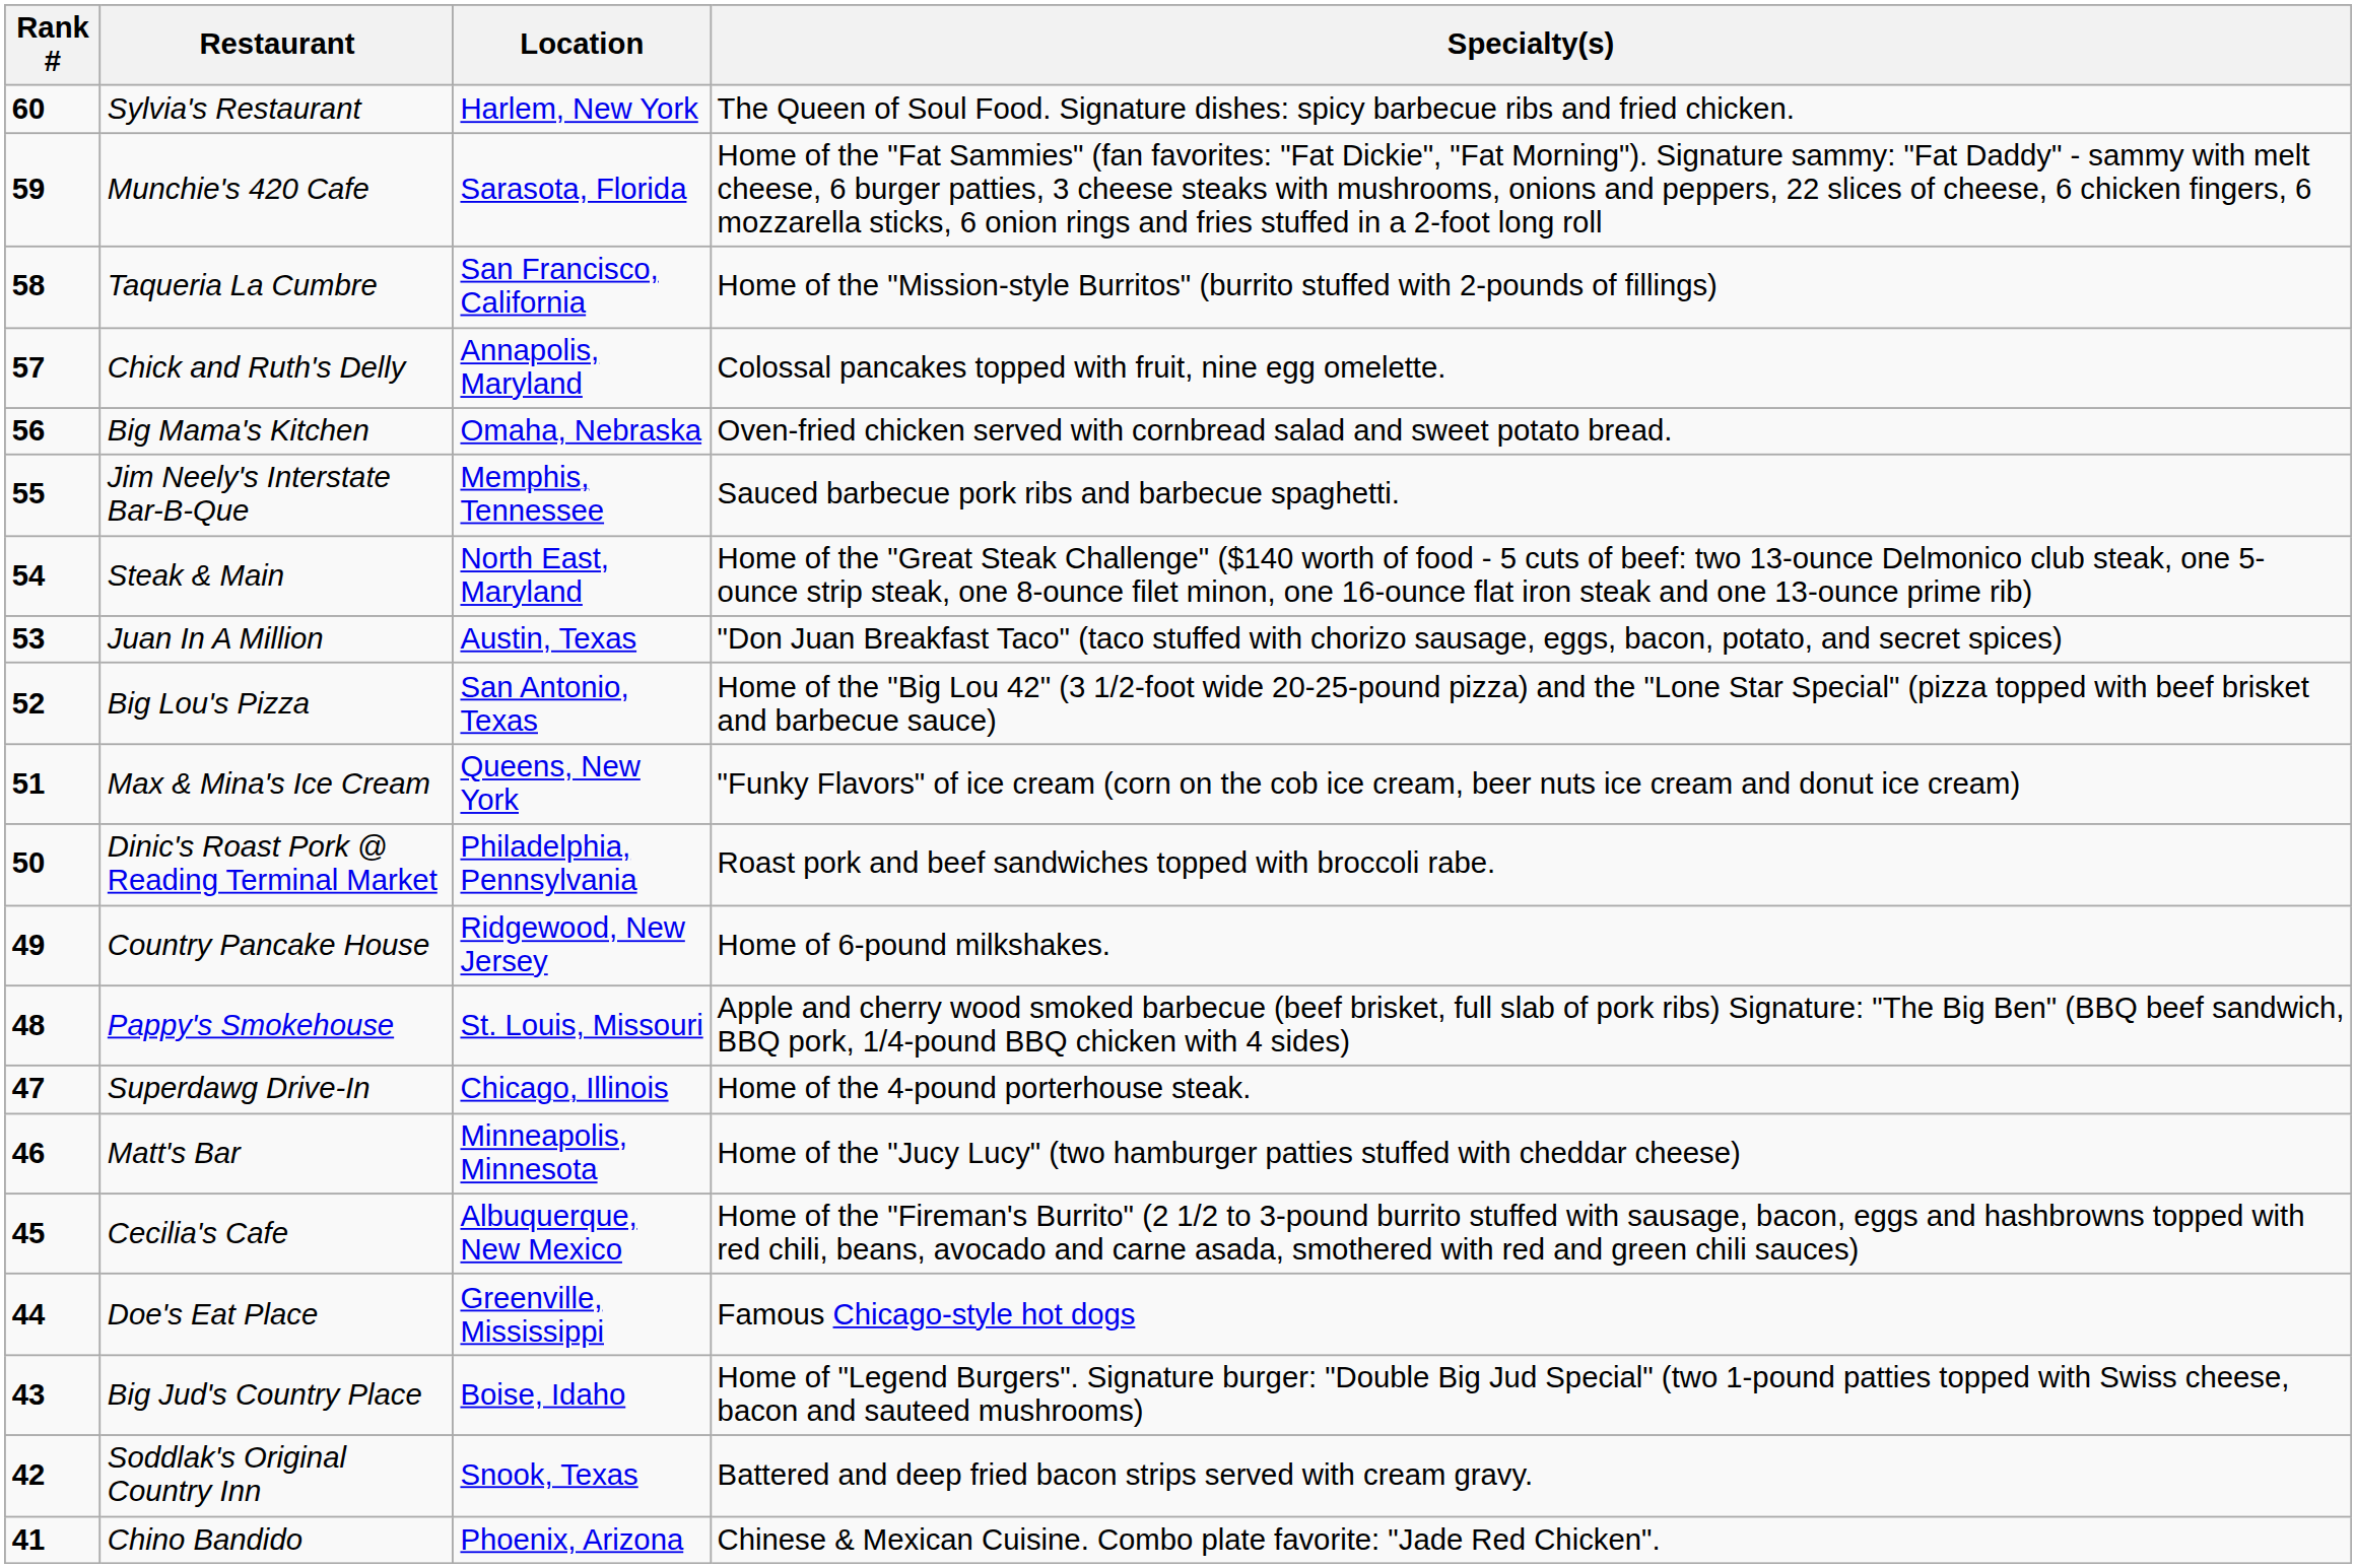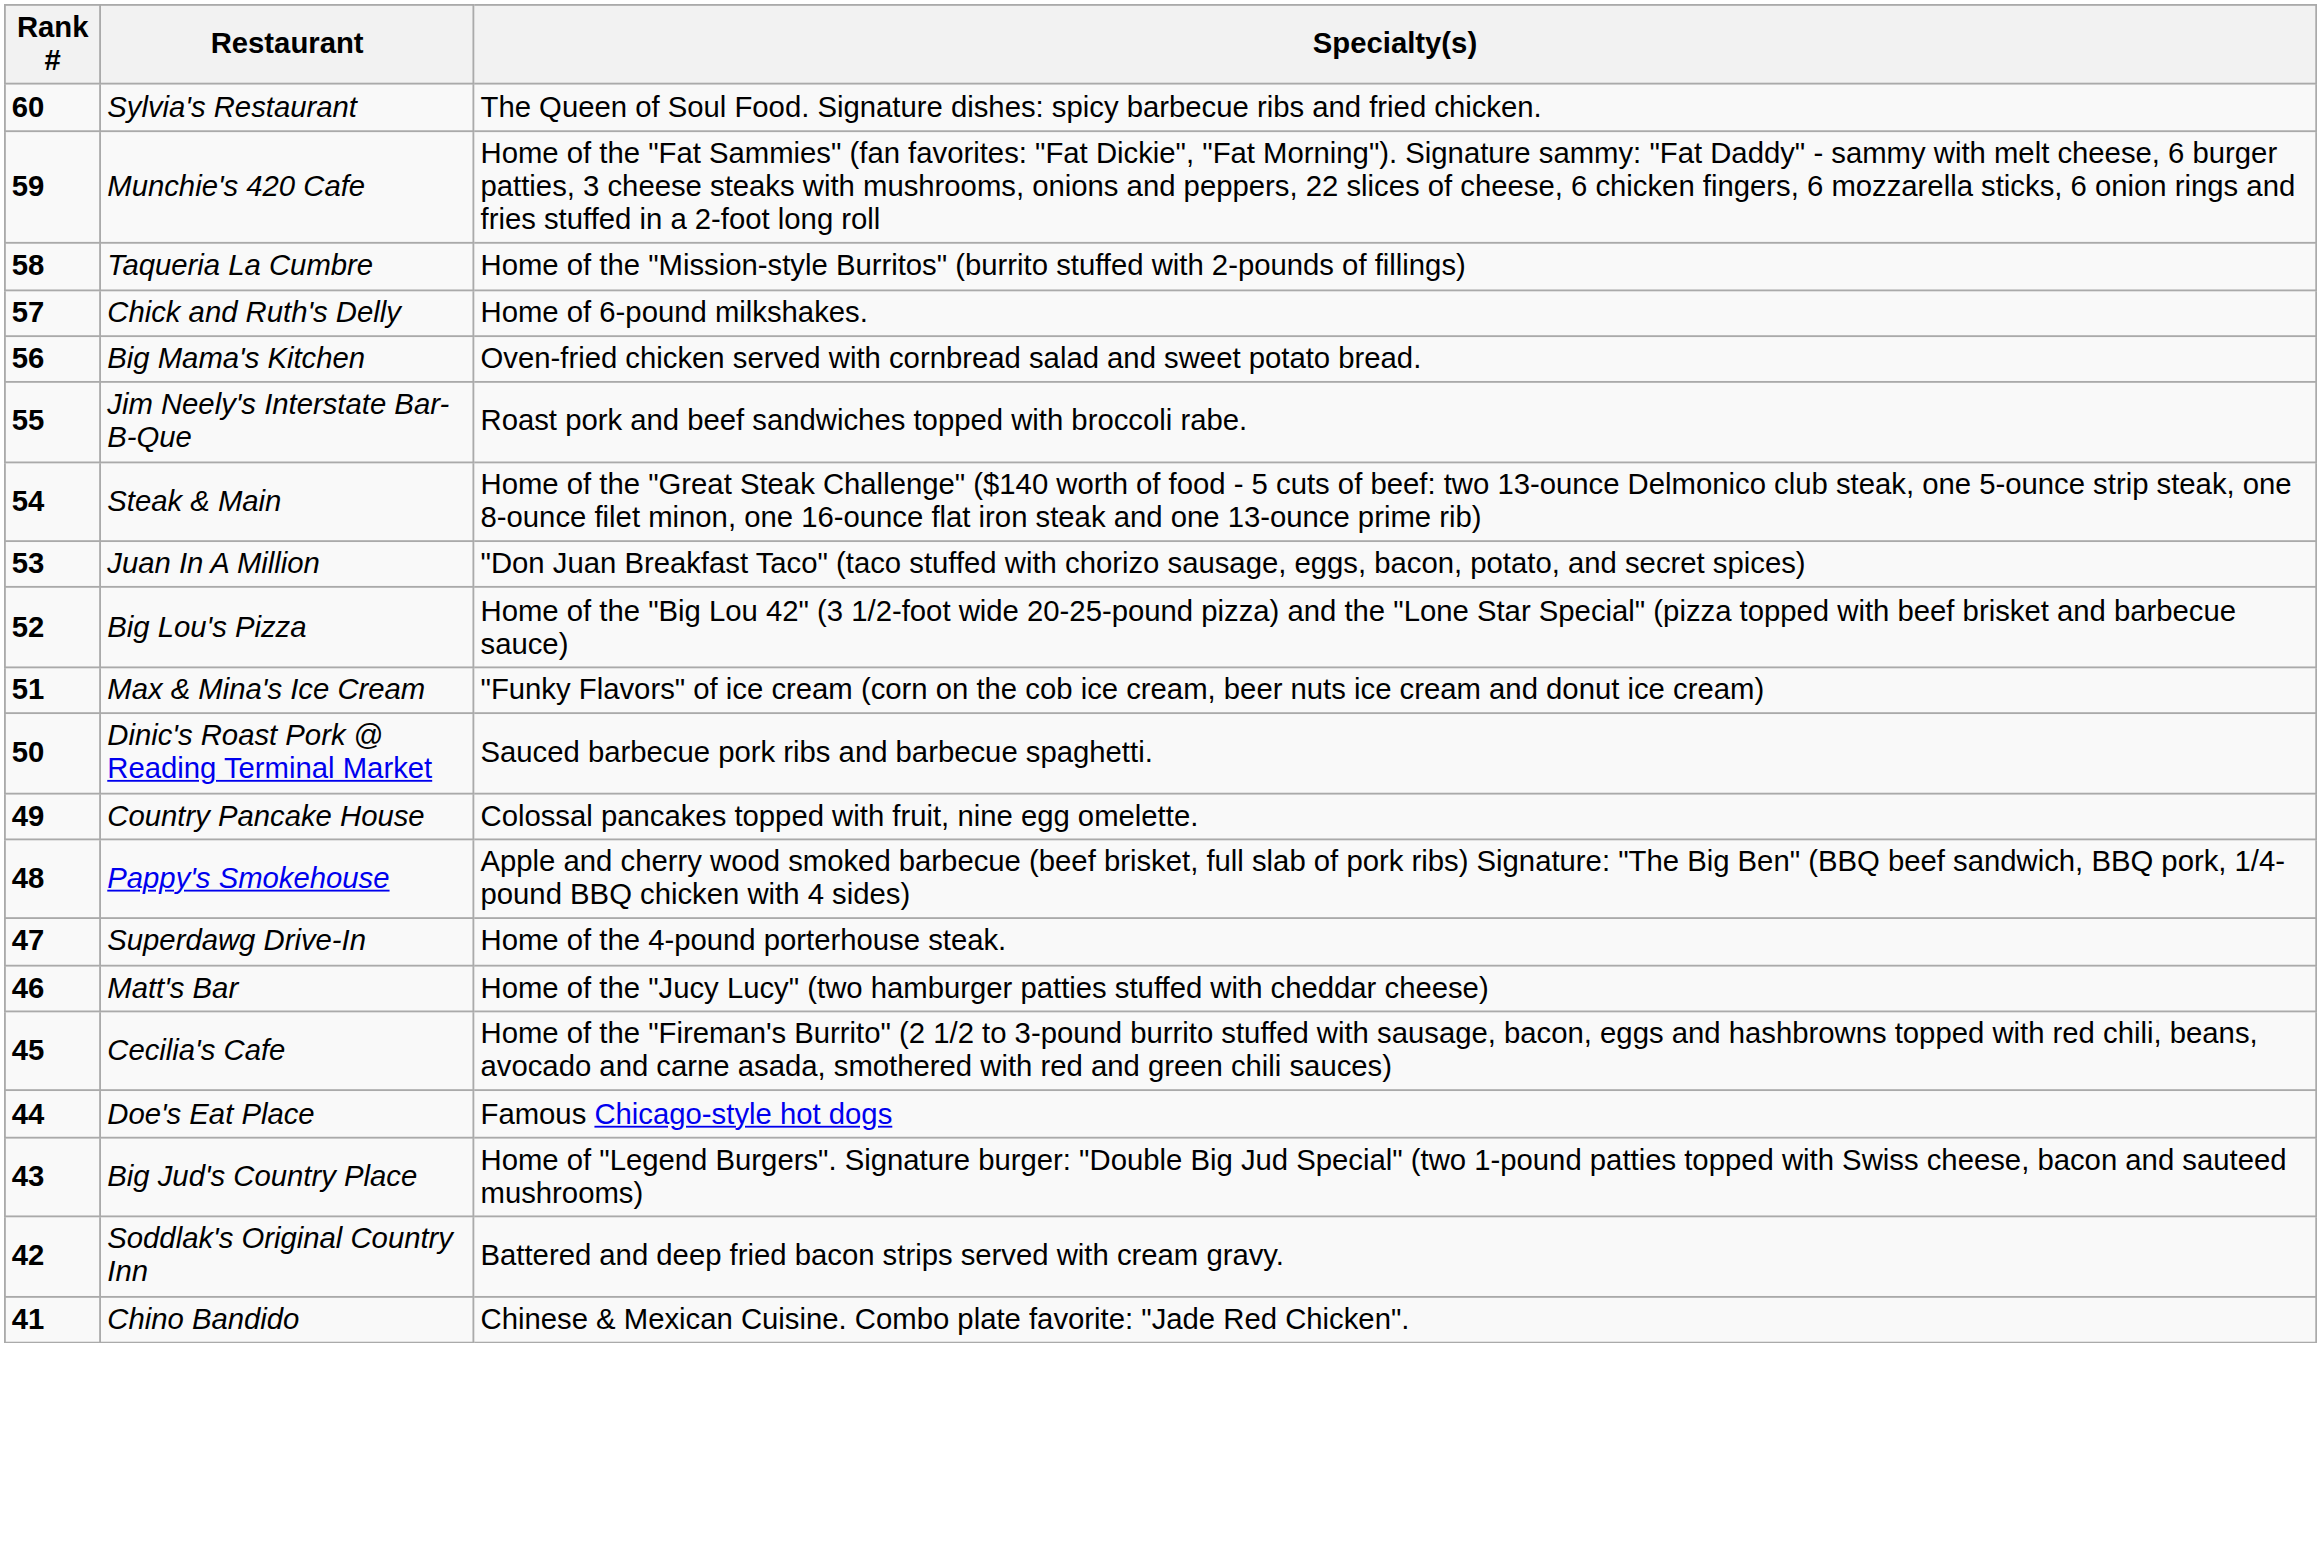- column: Location | Harlem, New York | Sarasota, Florida | San Francisco, California | Annapolis, Maryland | Omaha, Nebraska | Memphis, Tennessee | North East, Maryland | Austin, Texas | San Antonio, Texas | Queens, New York | Philadelphia, Pennsylvania | Ridgewood, New Jersey | St. Louis, Missouri | Chicago, Illinois | Minneapolis, Minnesota | Albuquerque, New Mexico | Greenville, Mississippi | Boise, Idaho | Snook, Texas | Phoenix, Arizona
Chick and Ruth's Delly | Specialty(s): Colossal pancakes topped with fruit, nine egg omelette. -> Home of 6-pound milkshakes.
Jim Neely's Interstate Bar-B-Que | Specialty(s): Sauced barbecue pork ribs and barbecue spaghetti. -> Roast pork and beef sandwiches topped with broccoli rabe.
Dinic's Roast Pork @ Reading Terminal Market | Specialty(s): Roast pork and beef sandwiches topped with broccoli rabe. -> Sauced barbecue pork ribs and barbecue spaghetti.
Country Pancake House | Specialty(s): Home of 6-pound milkshakes. -> Colossal pancakes topped with fruit, nine egg omelette.
